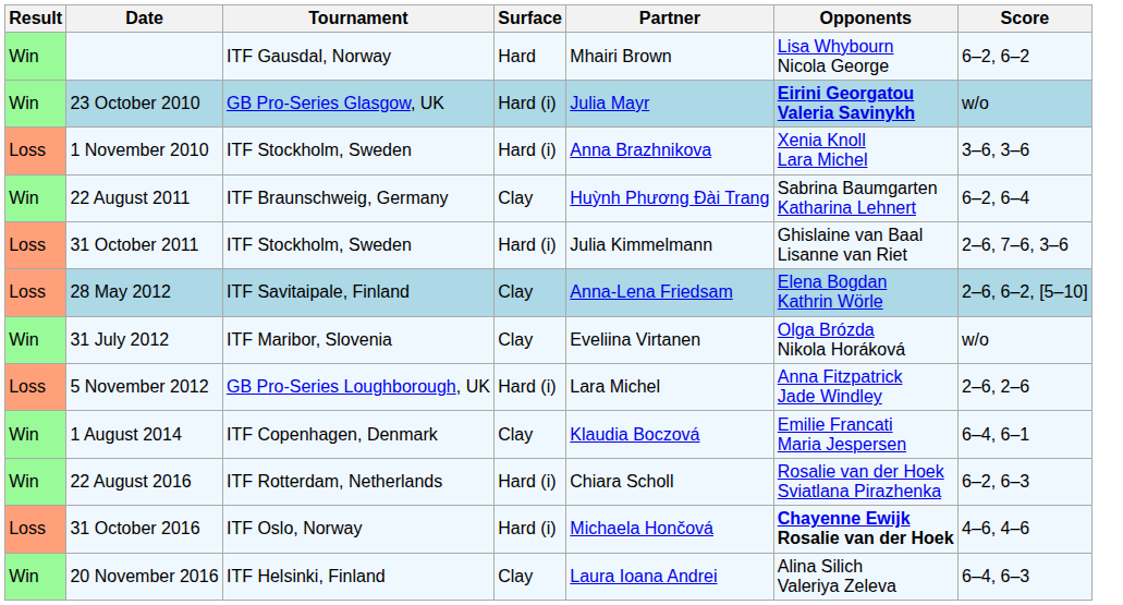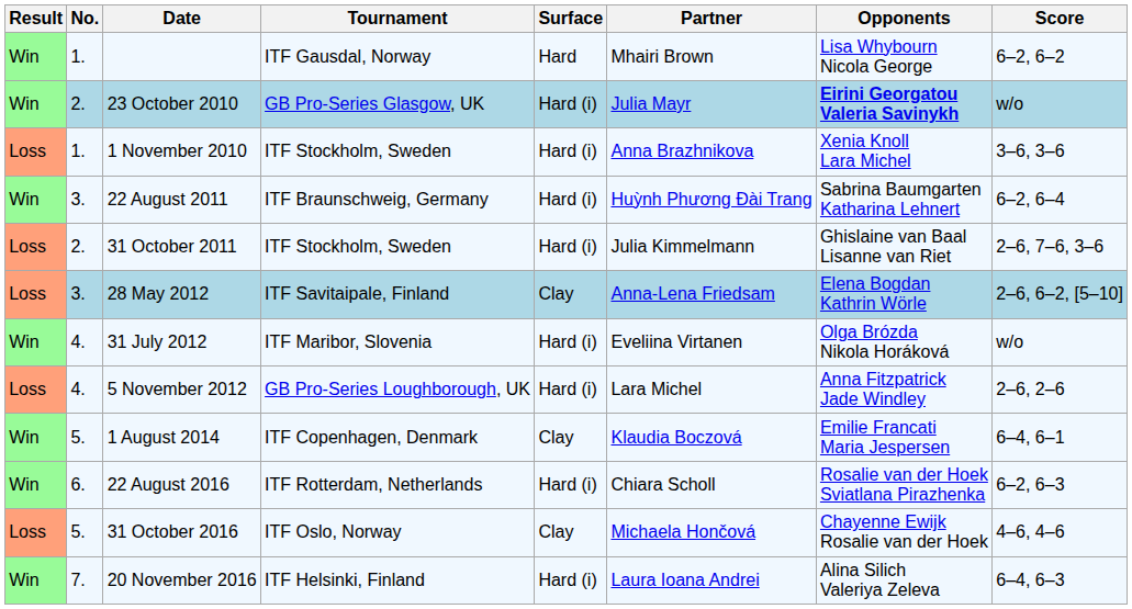+ column: No. | 1. | 2. | 1. | 3. | 2. | 3. | 4. | 4. | 5. | 6. | 5. | 7.
22 August 2011 | Surface: Clay -> Hard (i)
31 July 2012 | Surface: Clay -> Hard (i)
31 October 2016 | Surface: Hard (i) -> Clay
31 October 2016 | Opponents: bold -> normal
20 November 2016 | Surface: Clay -> Hard (i)
